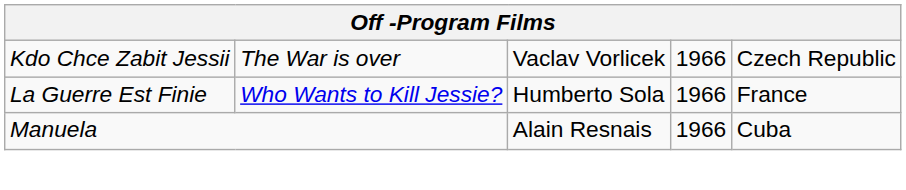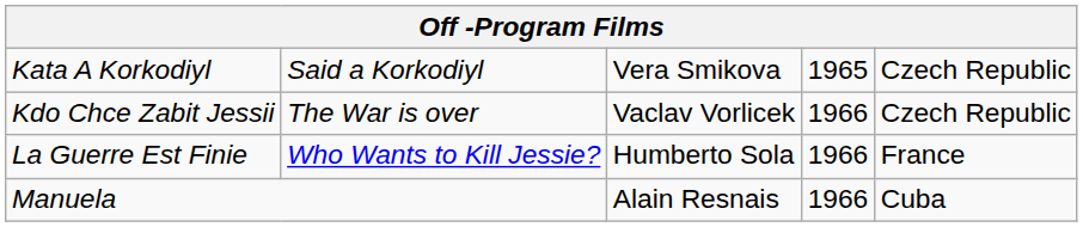+ row: Kata A Korkodiyl | Said a Korkodiyl | Vera Smikova | 1965 | Czech Republic
